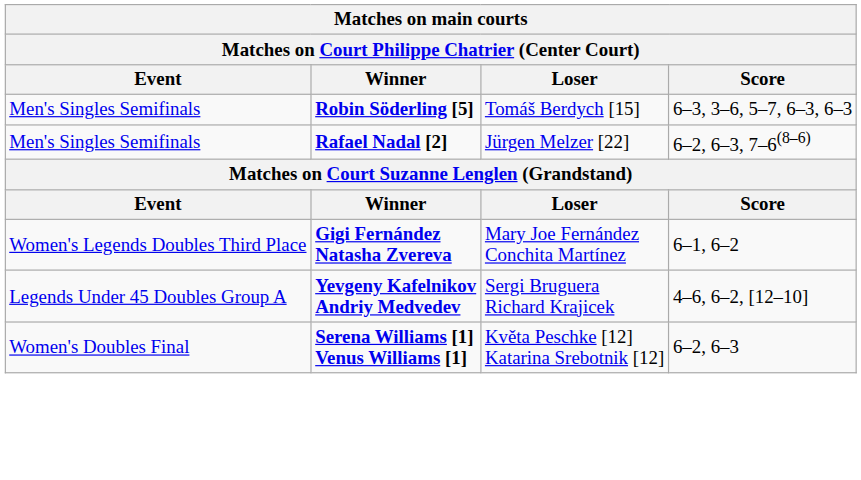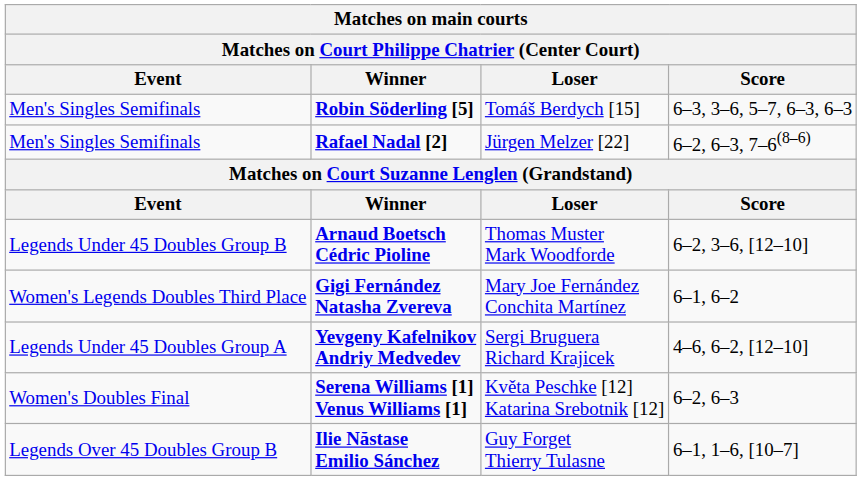+ row: Legends Under 45 Doubles Group B | Arnaud Boetsch Cédric Pioline | Thomas Muster Mark Woodforde | 6–2, 3–6, [12–10]
+ row: Legends Over 45 Doubles Group B | Ilie Năstase Emilio Sánchez | Guy Forget Thierry Tulasne | 6–1, 1–6, [10–7]
